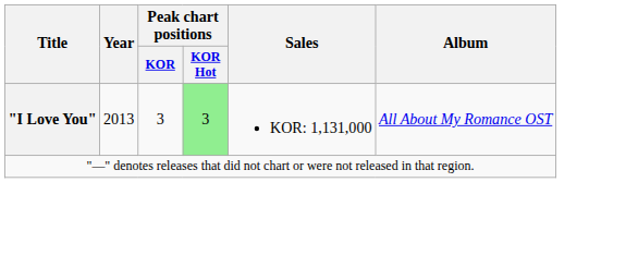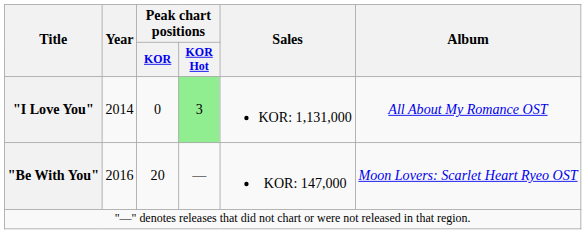"I Love You" | Year: 2013 -> 2014
"I Love You" | Peak chart positions / KOR: 3 -> 0
+ row: "Be With You" | 2016 | 20 | — | KOR: 147,000 | Moon Lovers: Scarlet Heart Ryeo OST
